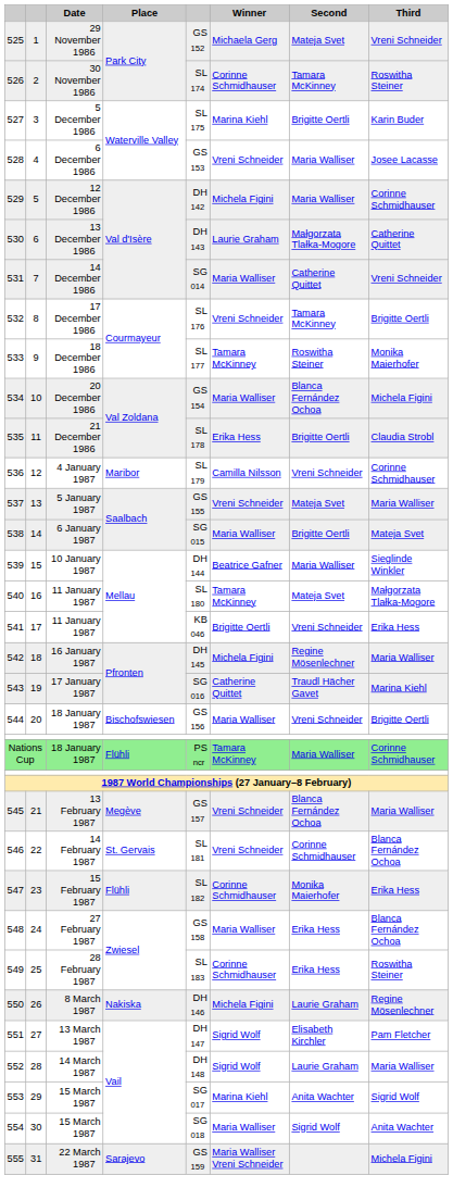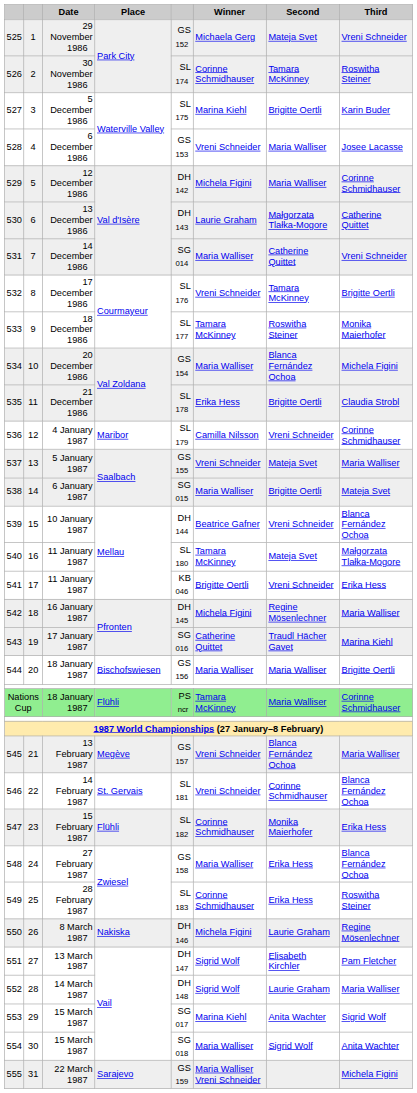539 | Second: Maria Walliser -> Vreni Schneider
539 | Third: Sieglinde Winkler -> Blanca Fernández Ochoa
544 | Second: Vreni Schneider -> Maria Walliser
